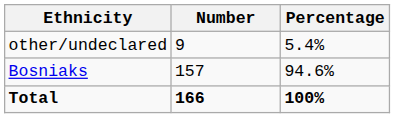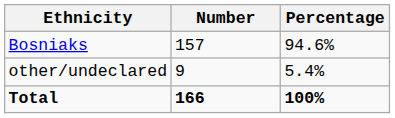rows swapped: Bosniaks <-> other/undeclared
